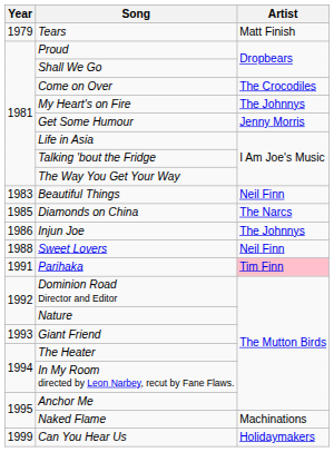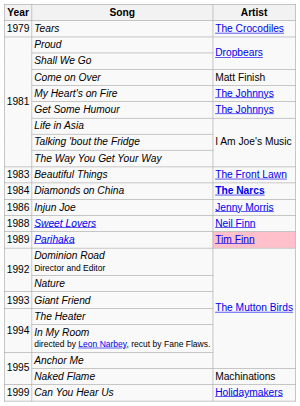Tears | Artist: Matt Finish -> The Crocodiles
Come on Over | Artist: The Crocodiles -> Matt Finish
Get Some Humour | Artist: Jenny Morris -> The Johnnys
Beautiful Things | Artist: Neil Finn -> The Front Lawn
Diamonds on China | Year: 1985 -> 1984
Diamonds on China | Artist: normal -> bold
Injun Joe | Artist: The Johnnys -> Jenny Morris
Parihaka | Year: 1991 -> 1989
